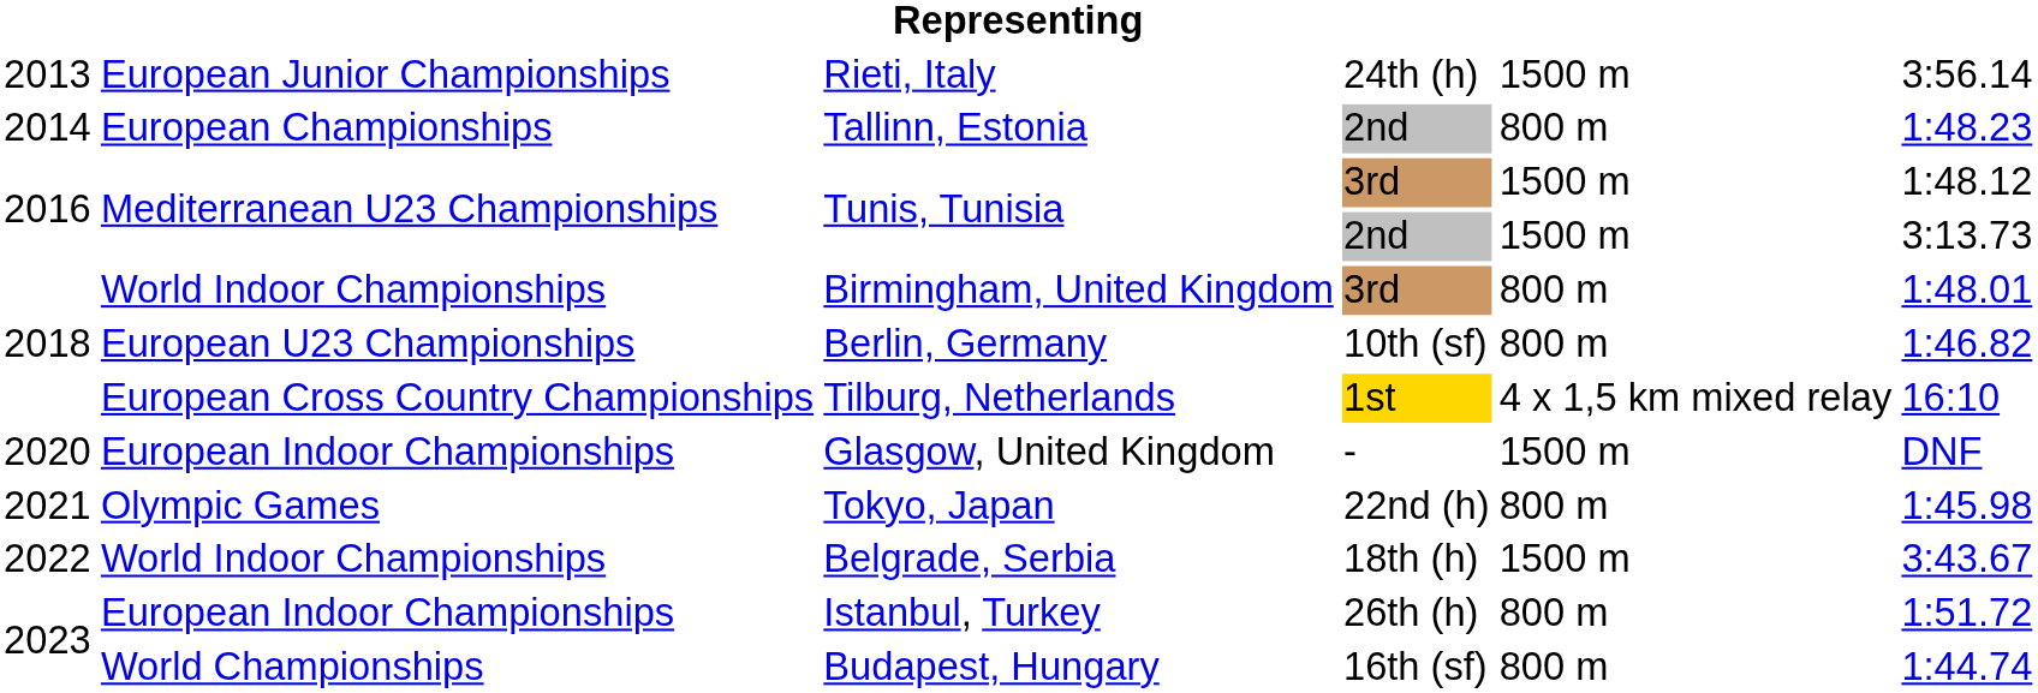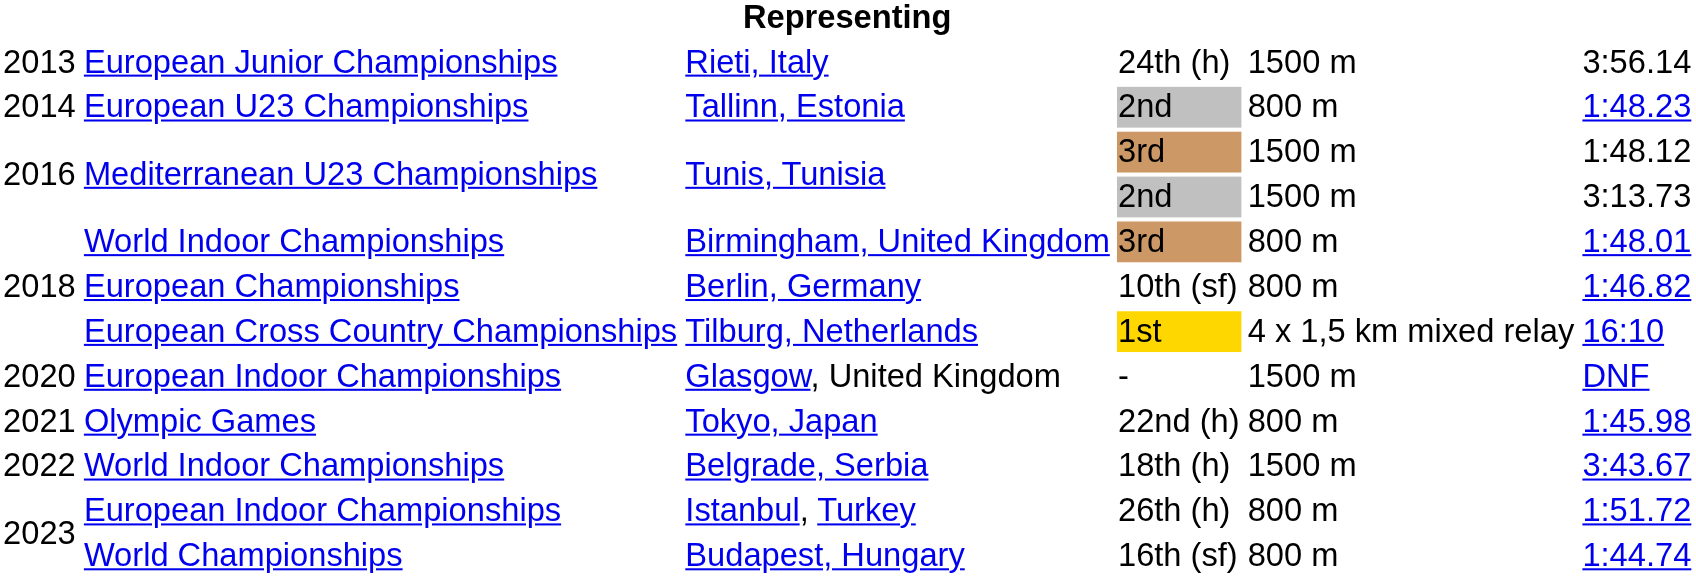Tallinn, Estonia | column 2: European Championships -> European U23 Championships
Berlin, Germany | column 2: European U23 Championships -> European Championships
